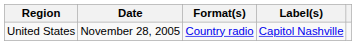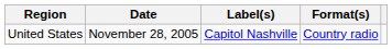columns swapped: Format(s) <-> Label(s)
